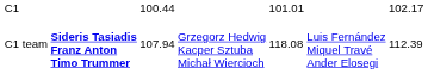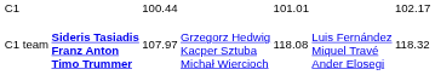C1 team | column 3: 107.94 -> 107.97
C1 team | column 7: 112.39 -> 118.32
